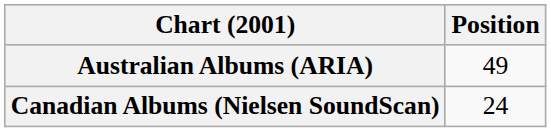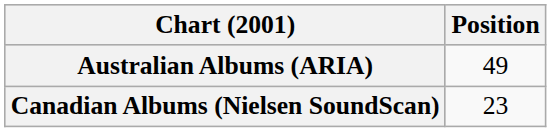Canadian Albums (Nielsen SoundScan) | Position: 24 -> 23
